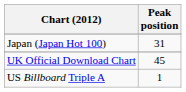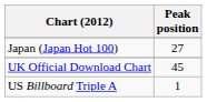Japan (Japan Hot 100) | Peak position: 31 -> 27
